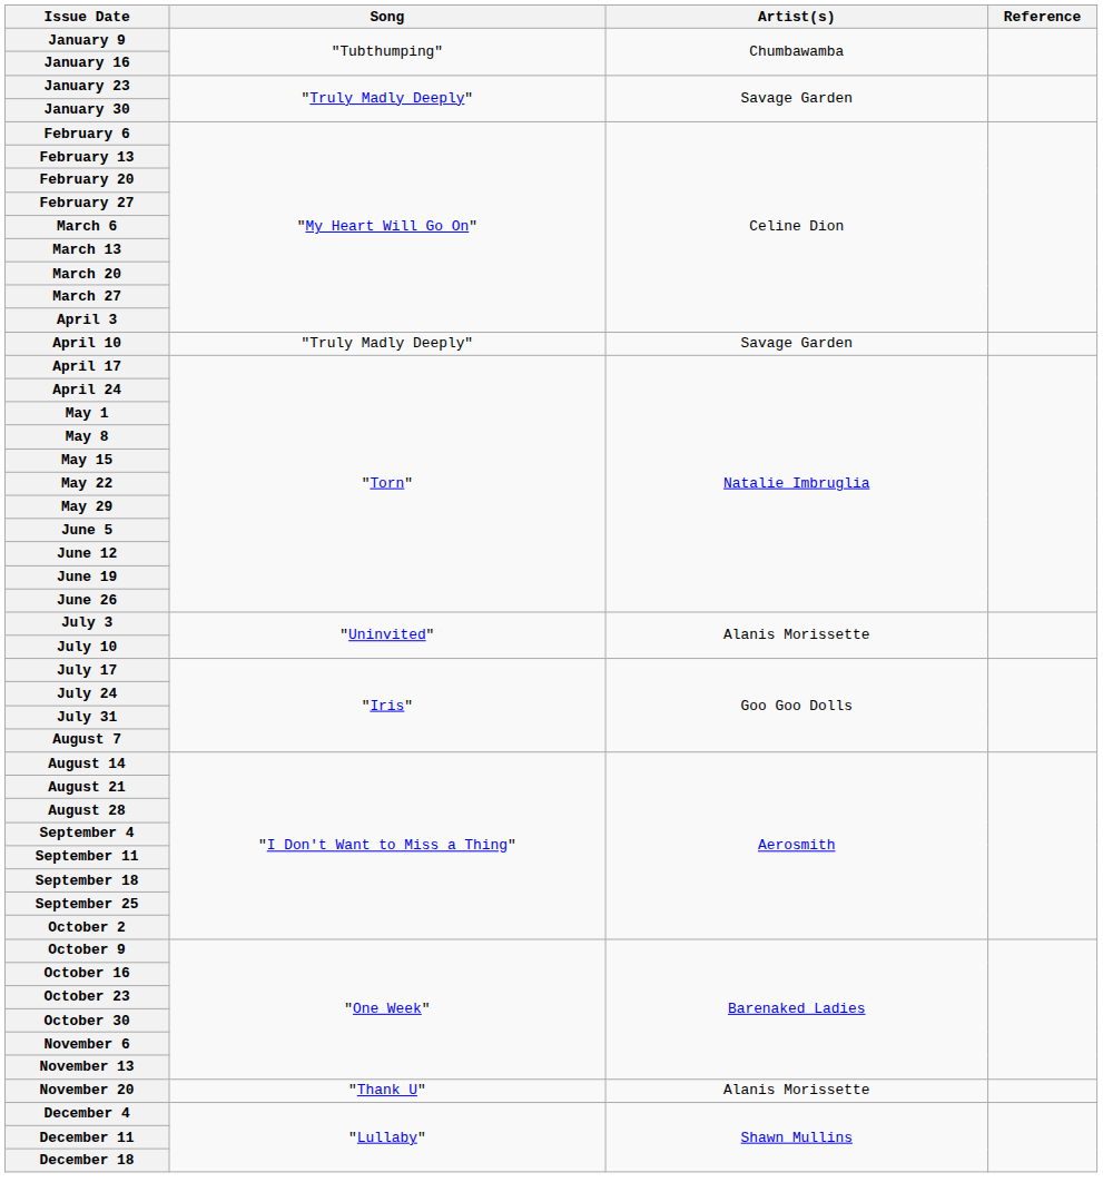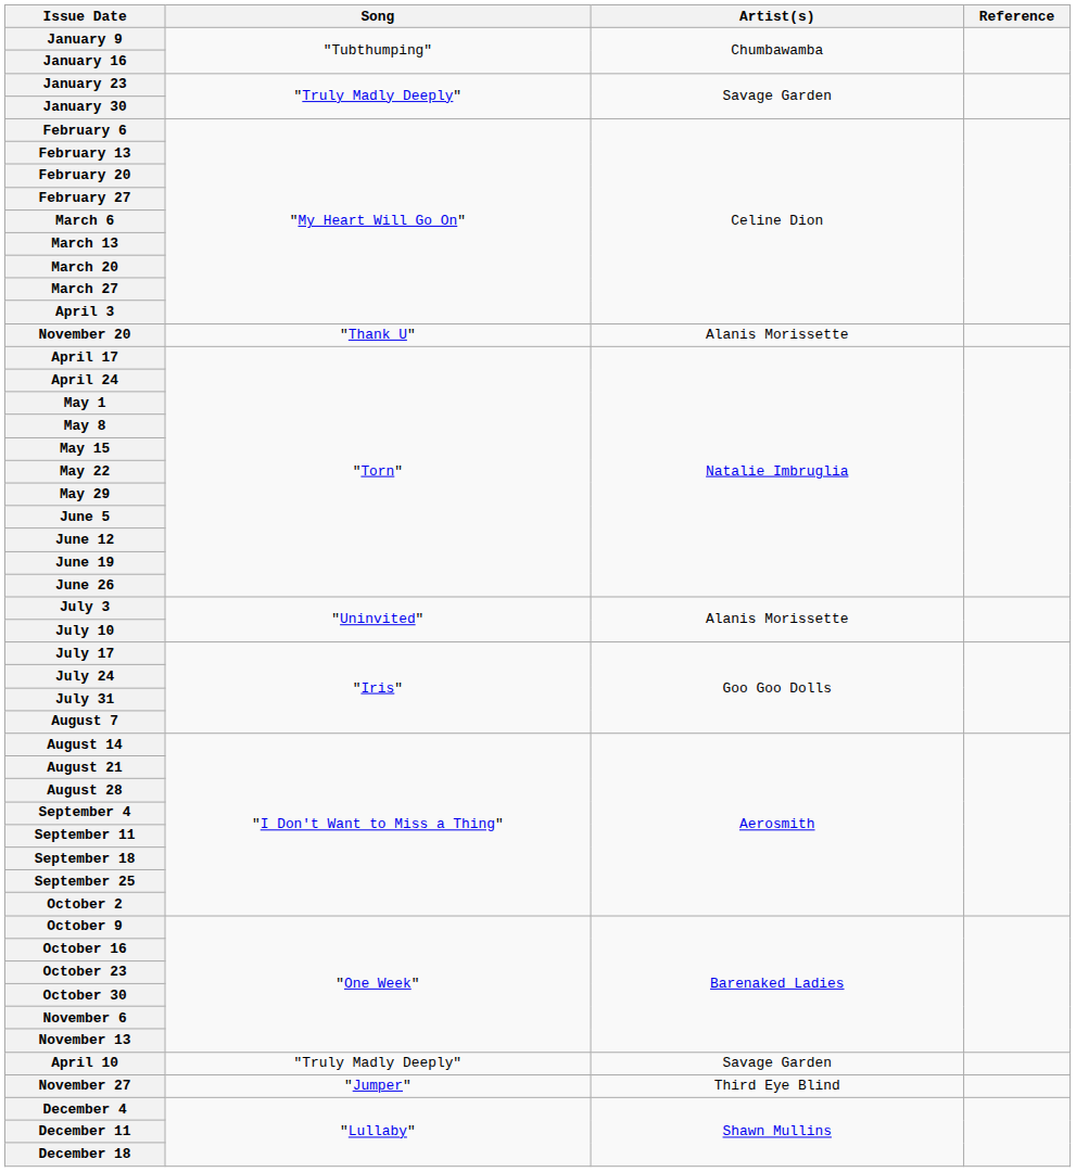rows swapped: April 10 <-> November 20
+ row: November 27 | "Jumper" | Third Eye Blind
